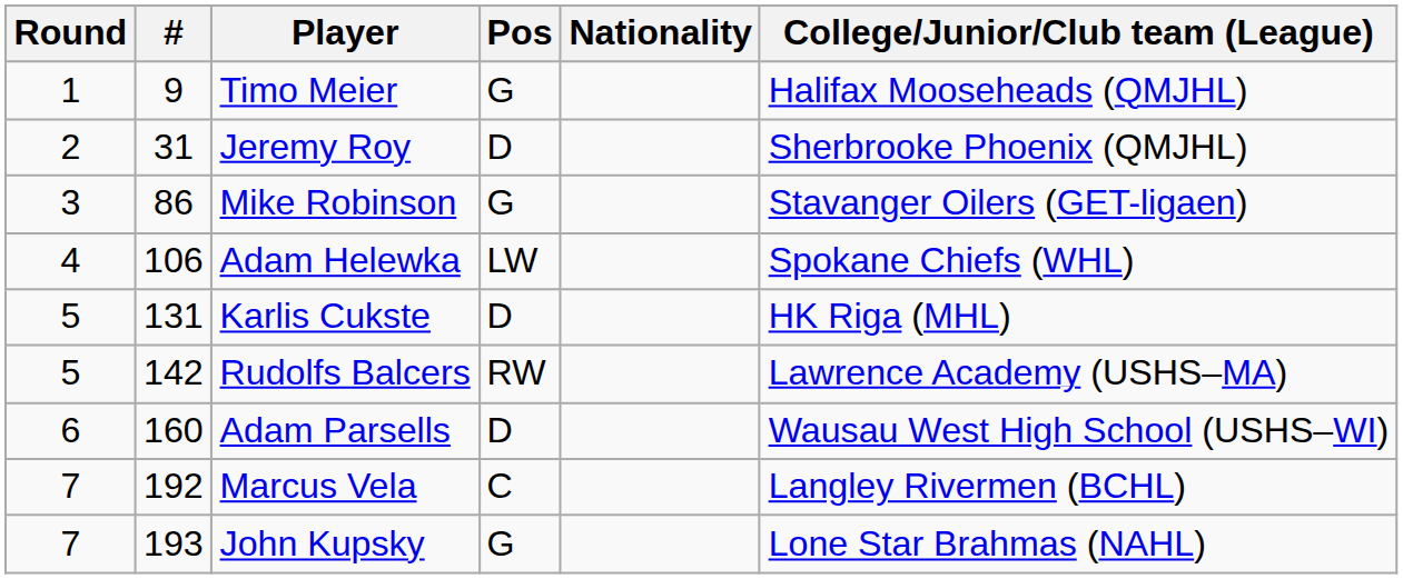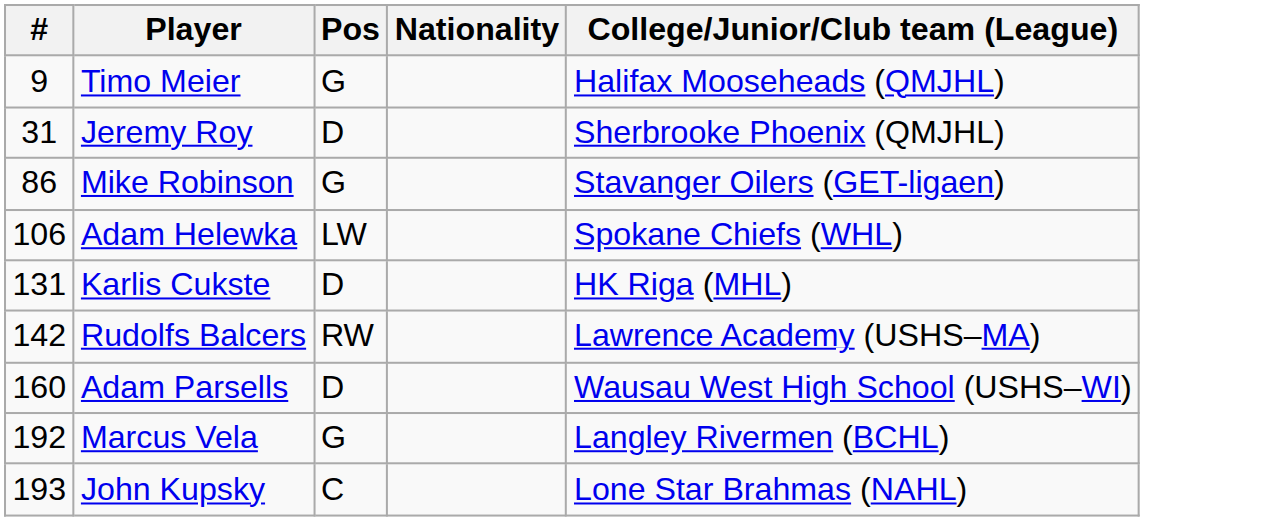- column: Round | 1 | 2 | 3 | 4 | 5 | 5 | 6 | 7 | 7
Marcus Vela | Pos: C -> G
John Kupsky | Pos: G -> C
